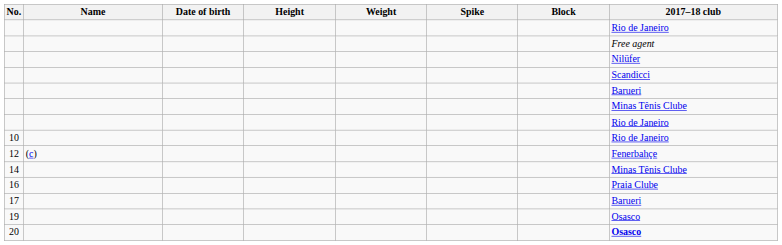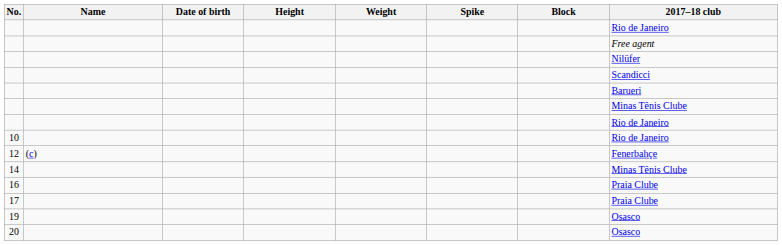17 | 2017–18 club: Barueri -> Praia Clube
20 | 2017–18 club: bold -> normal
